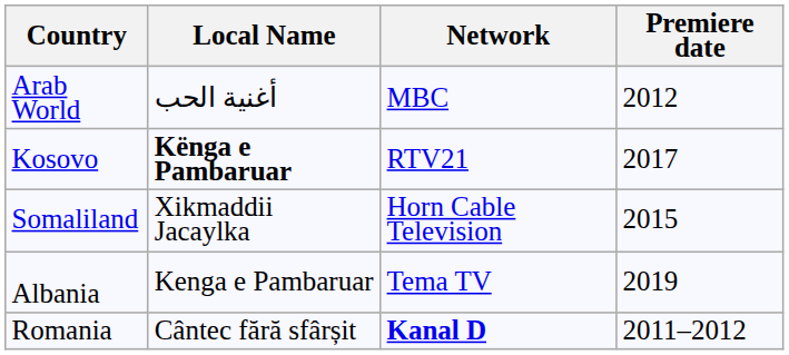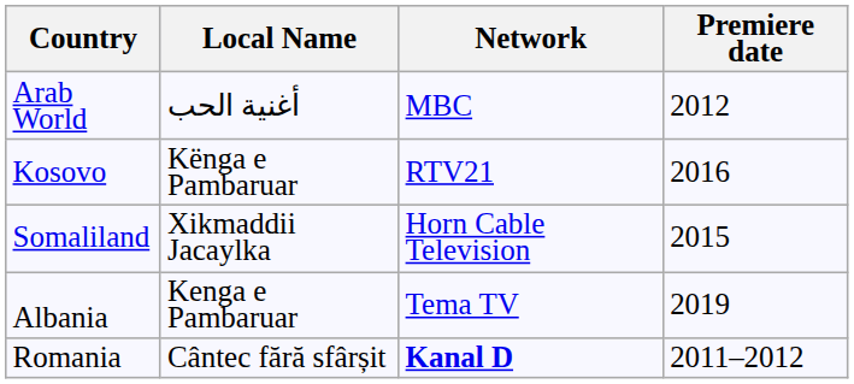Kosovo | Local Name: bold -> normal
Kosovo | Premiere date: 2017 -> 2016
